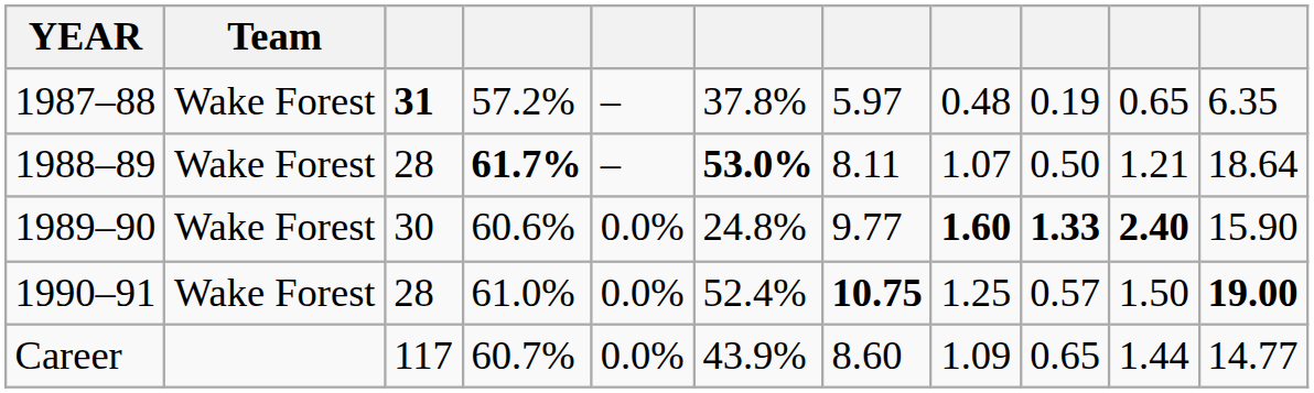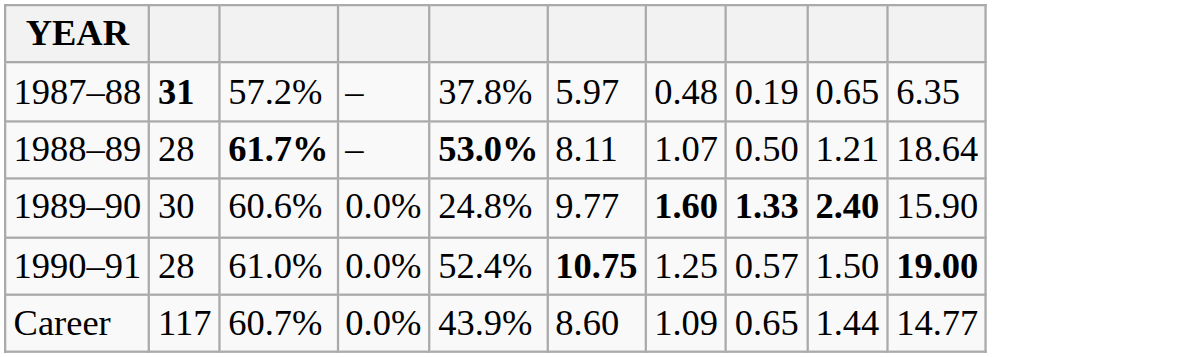- column: Team | Wake Forest | Wake Forest | Wake Forest | Wake Forest
